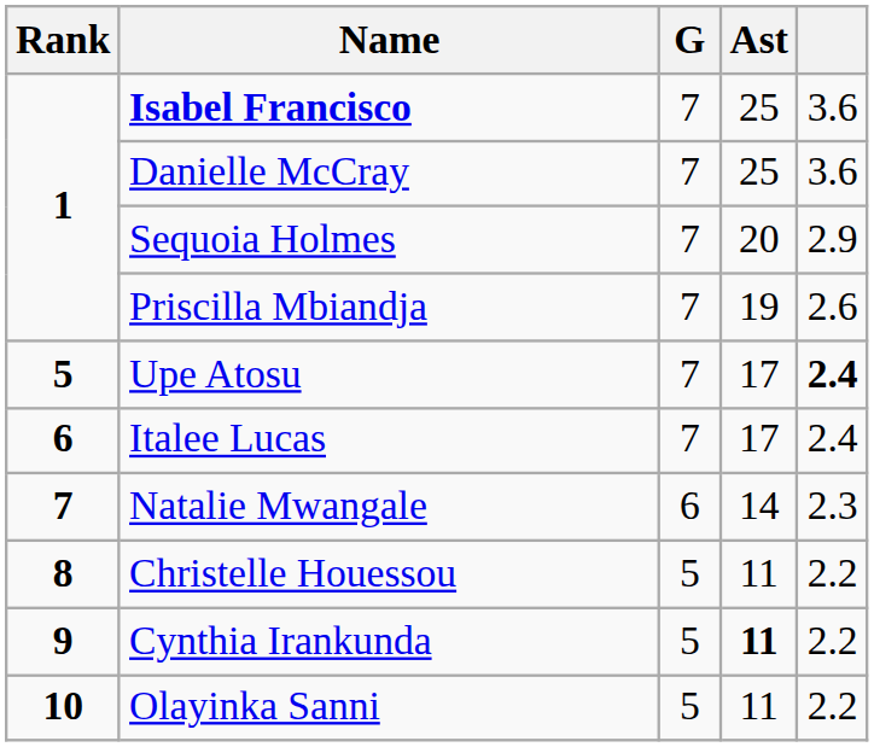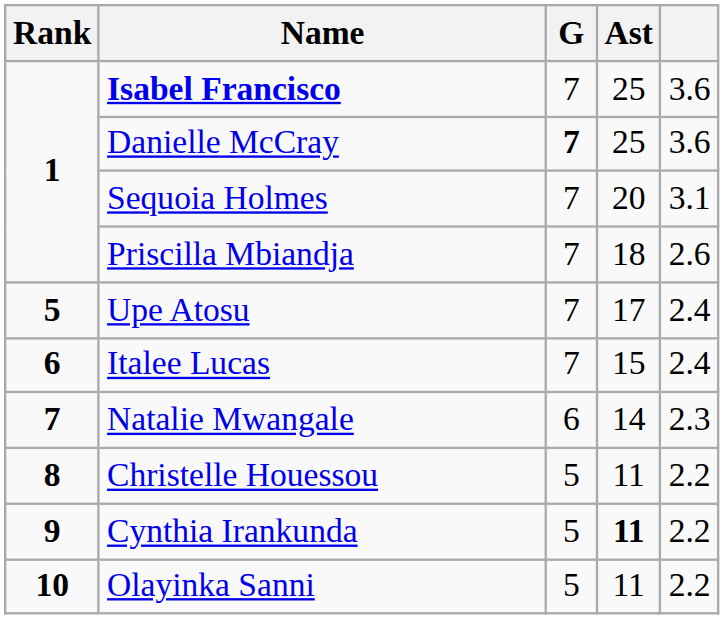Danielle McCray | G: normal -> bold
Sequoia Holmes | column 5: 2.9 -> 3.1
Priscilla Mbiandja | Ast: 19 -> 18
Upe Atosu | column 5: bold -> normal
Italee Lucas | Ast: 17 -> 15
